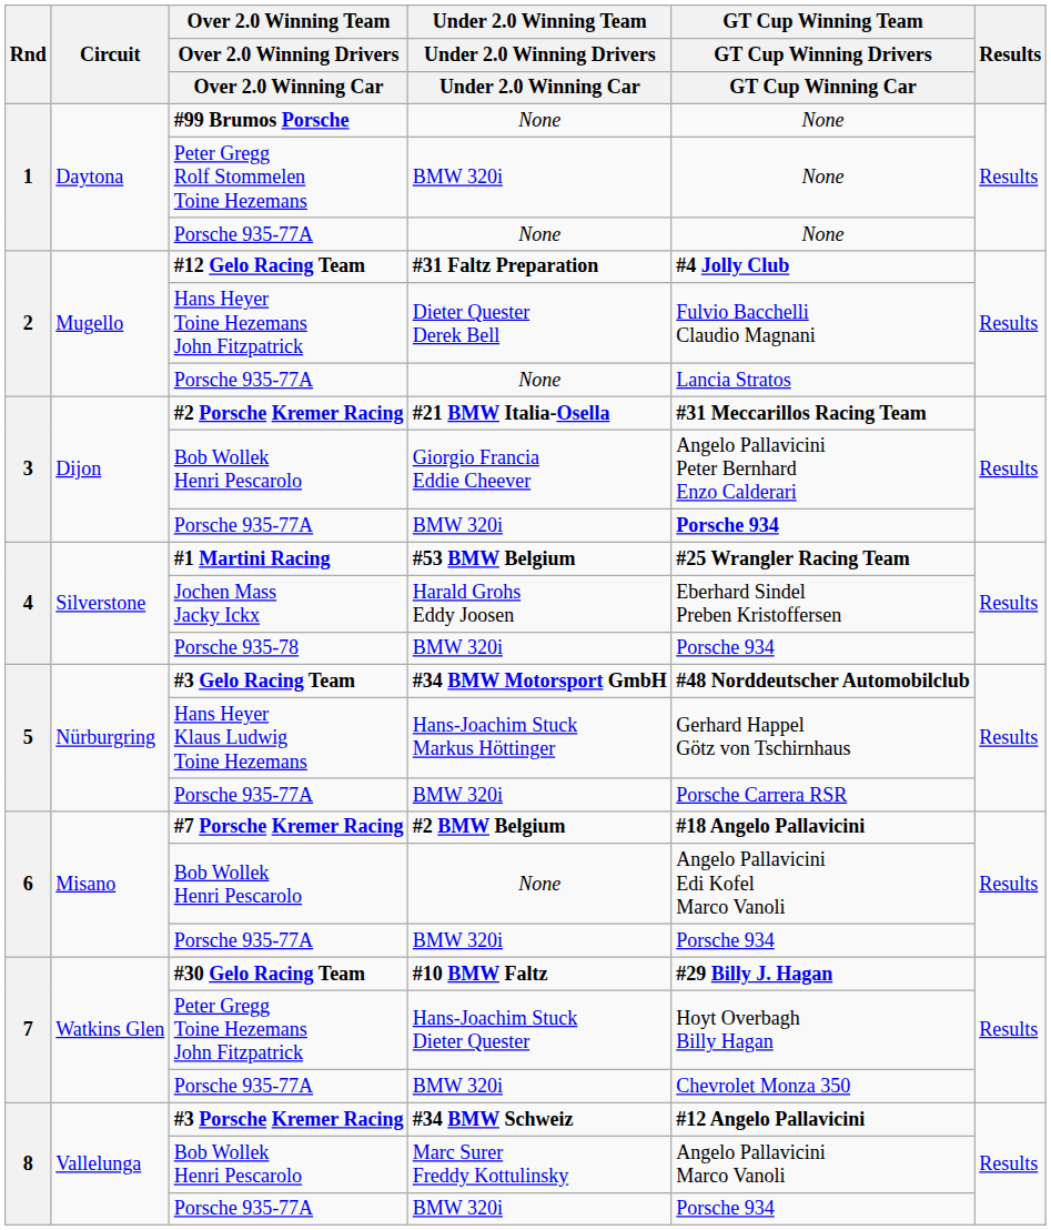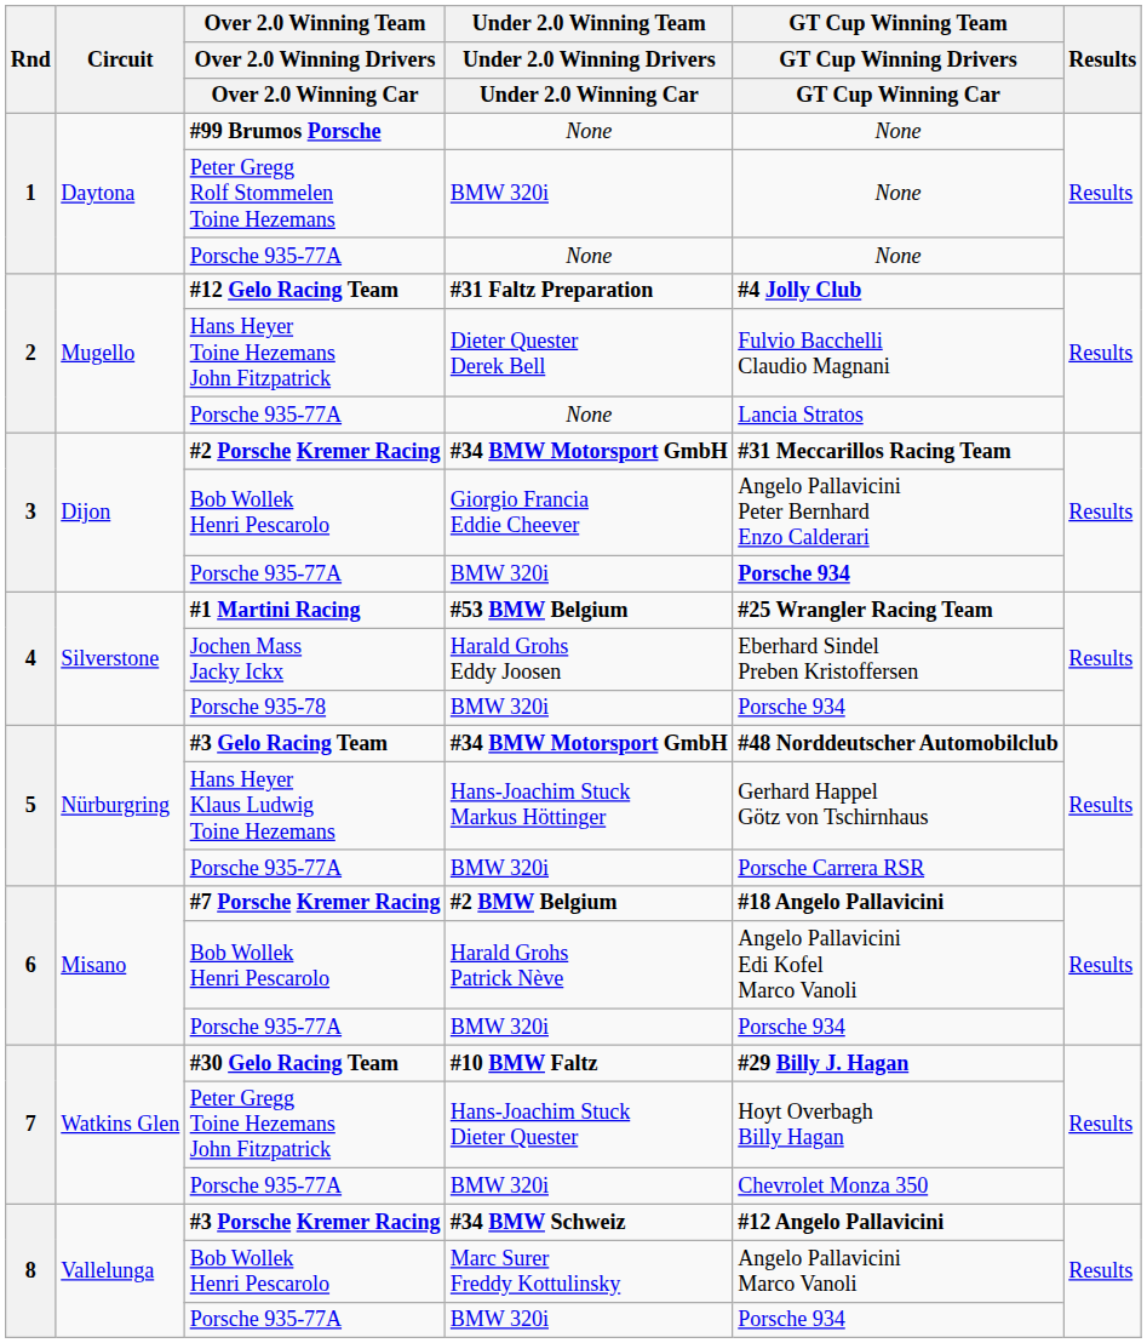#2 Porsche Kremer Racing | column 4: #21 BMW Italia-Osella -> #34 BMW Motorsport GmbH
6 / Bob Wollek Henri Pescarolo | column 4: None -> Harald Grohs Patrick Nève
